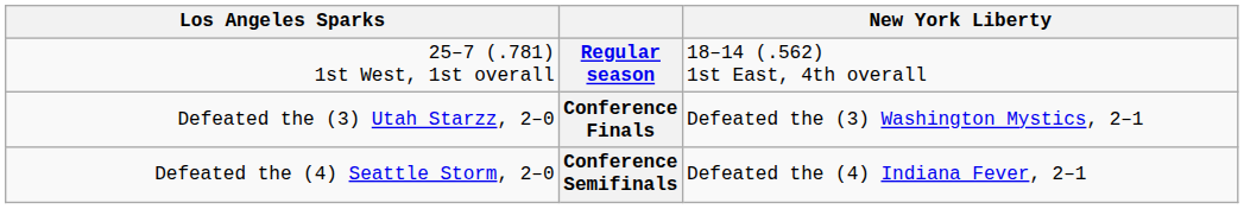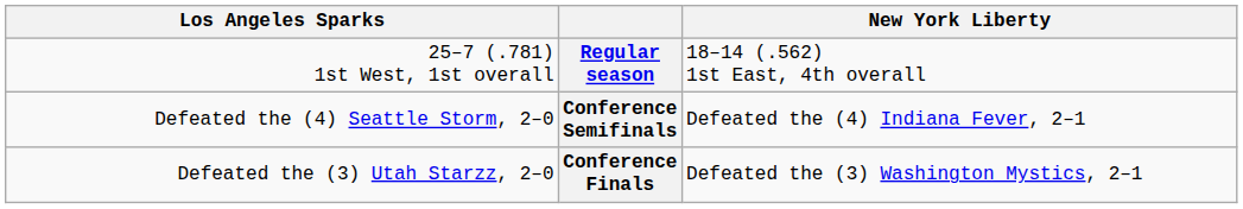rows swapped: Conference Semifinals <-> Conference Finals
